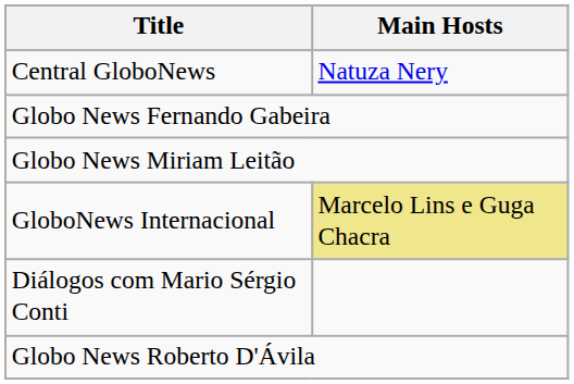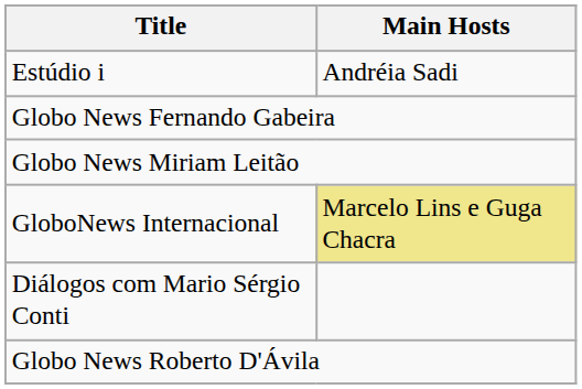+ row: Estúdio i | Andréia Sadi
- row: Central GloboNews | Natuza Nery
